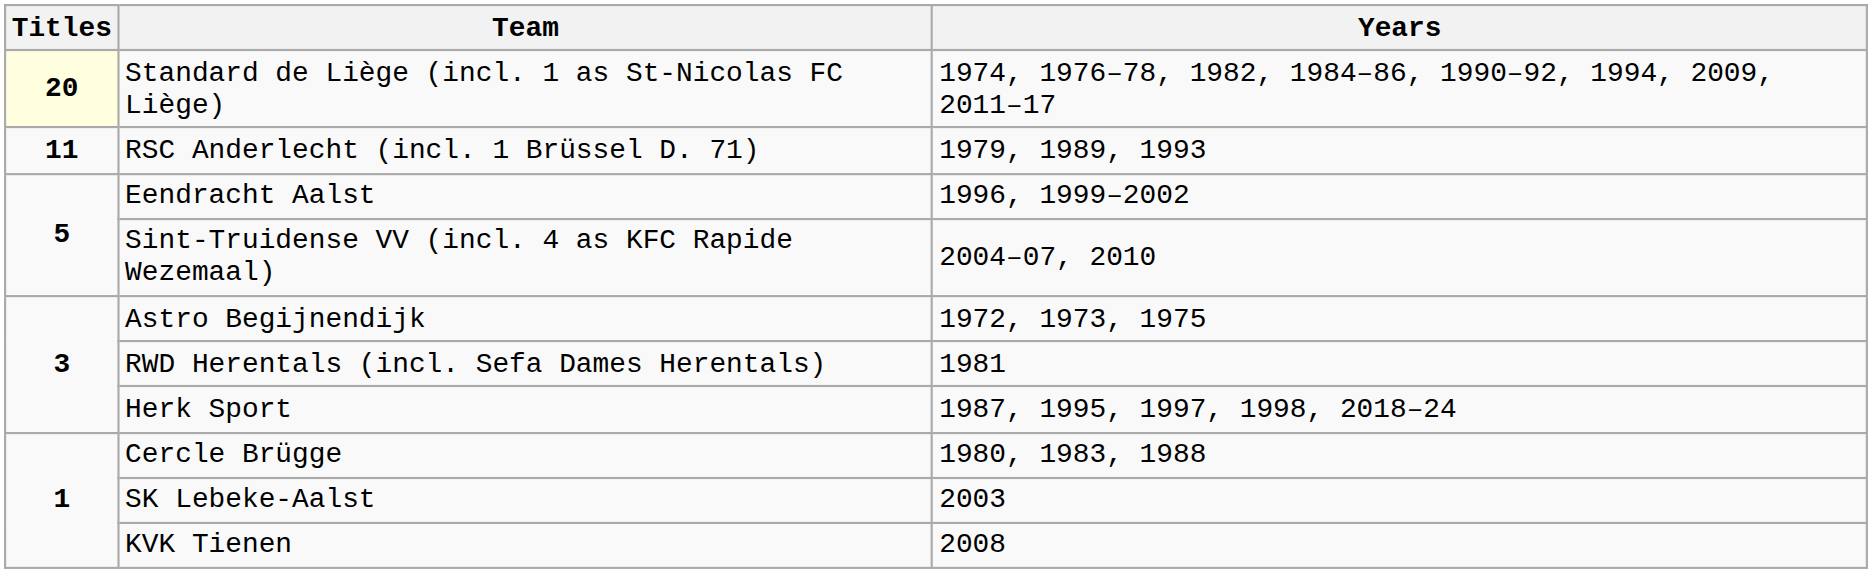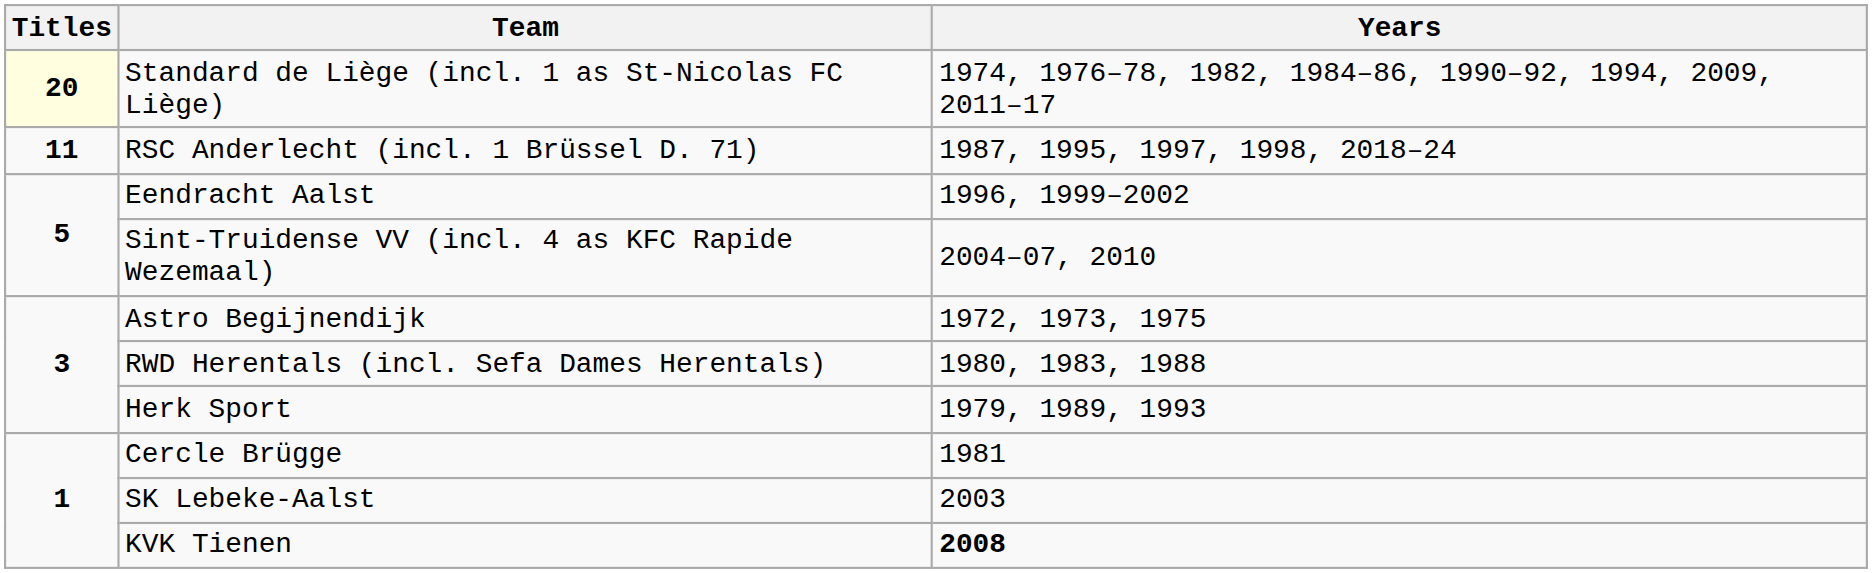RSC Anderlecht (incl. 1 Brüssel D. 71) | Years: 1979, 1989, 1993 -> 1987, 1995, 1997, 1998, 2018–24
RWD Herentals (incl. Sefa Dames Herentals) | Years: 1981 -> 1980, 1983, 1988
Herk Sport | Years: 1987, 1995, 1997, 1998, 2018–24 -> 1979, 1989, 1993
Cercle Brügge | Years: 1980, 1983, 1988 -> 1981
KVK Tienen | Years: normal -> bold
